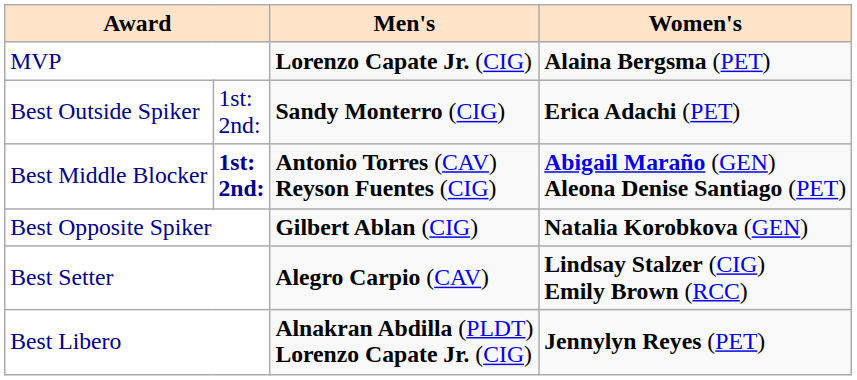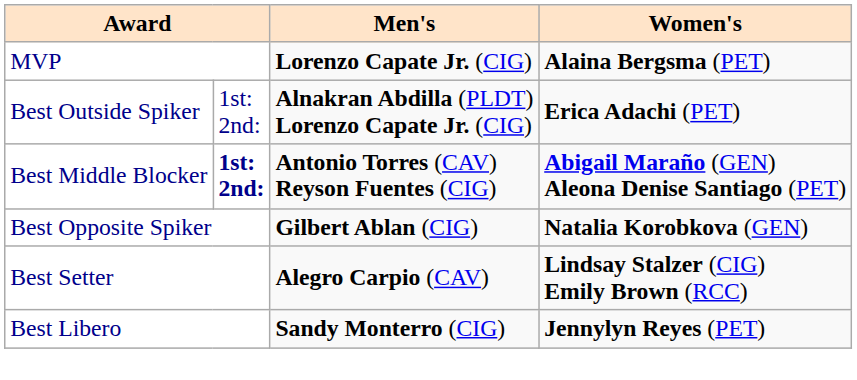Best Outside Spiker | Men's: Sandy Monterro (CIG) -> Alnakran Abdilla (PLDT) Lorenzo Capate Jr. (CIG)
Best Libero | Men's: Alnakran Abdilla (PLDT) Lorenzo Capate Jr. (CIG) -> Sandy Monterro (CIG)
